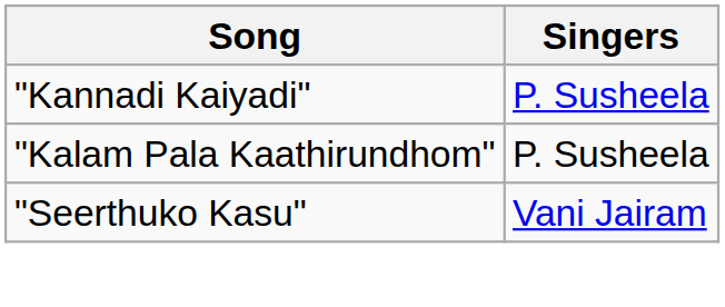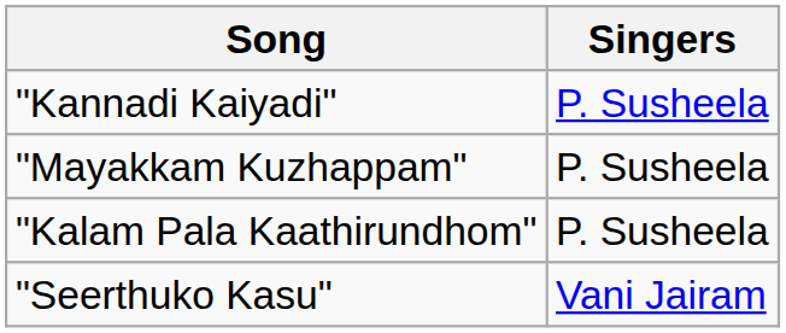+ row: "Mayakkam Kuzhappam" | P. Susheela
